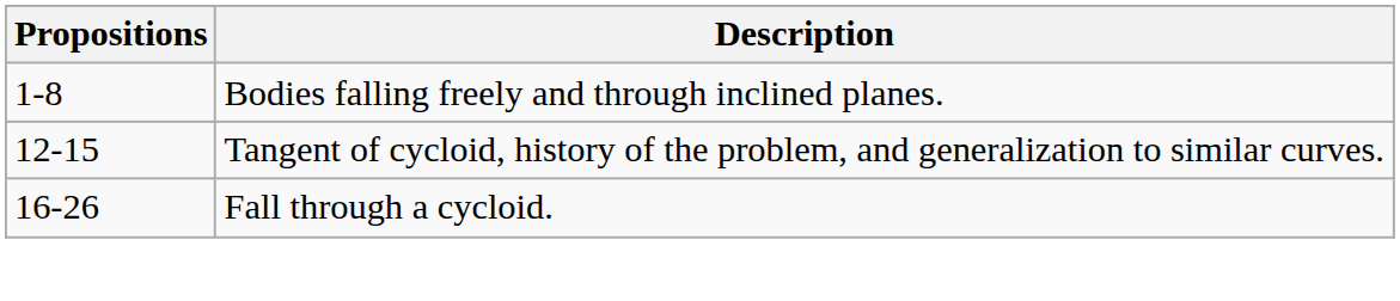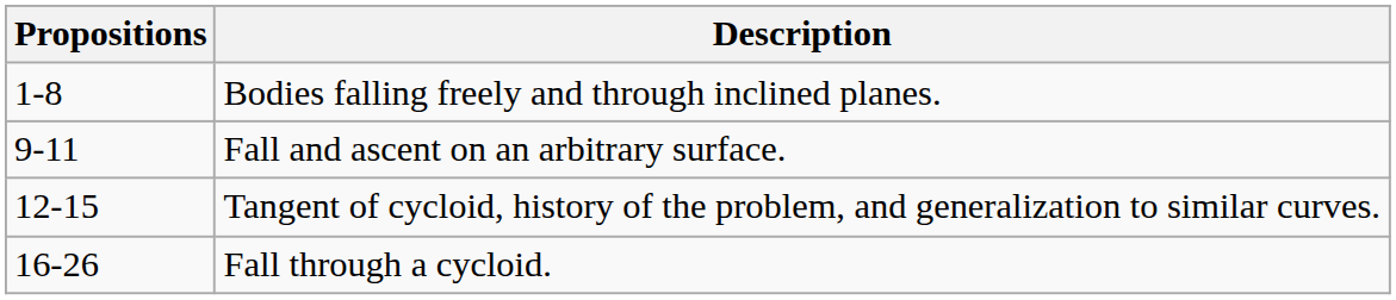+ row: 9-11 | Fall and ascent on an arbitrary surface.
